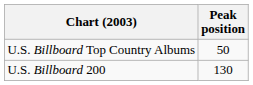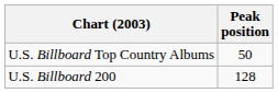U.S. Billboard 200 | Peak position: 130 -> 128
